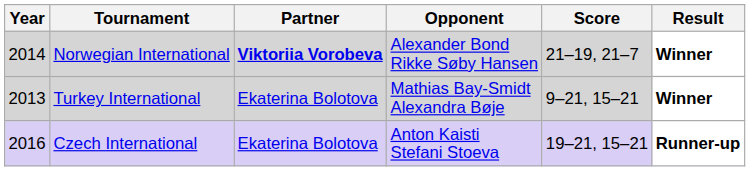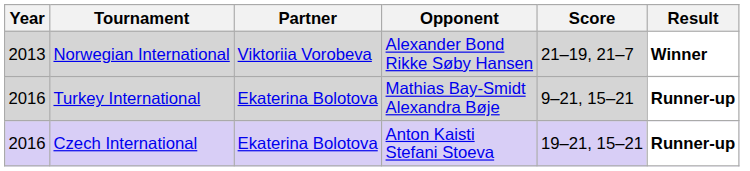Norwegian International | Year: 2014 -> 2013
Norwegian International | Partner: bold -> normal
Turkey International | Year: 2013 -> 2016
Turkey International | Result: Winner -> Runner-up
